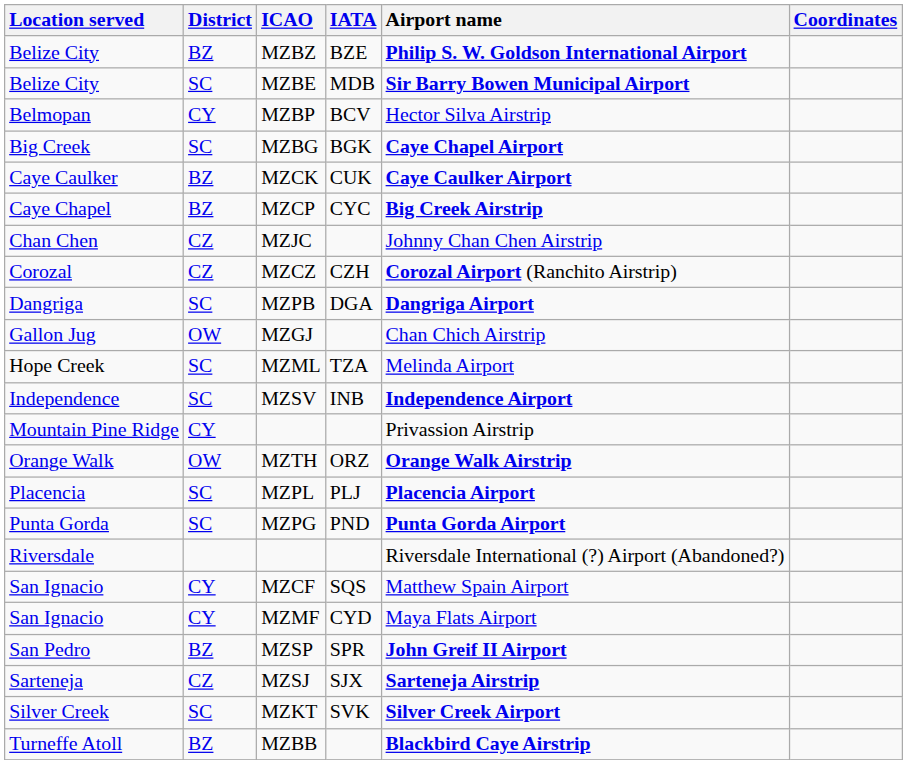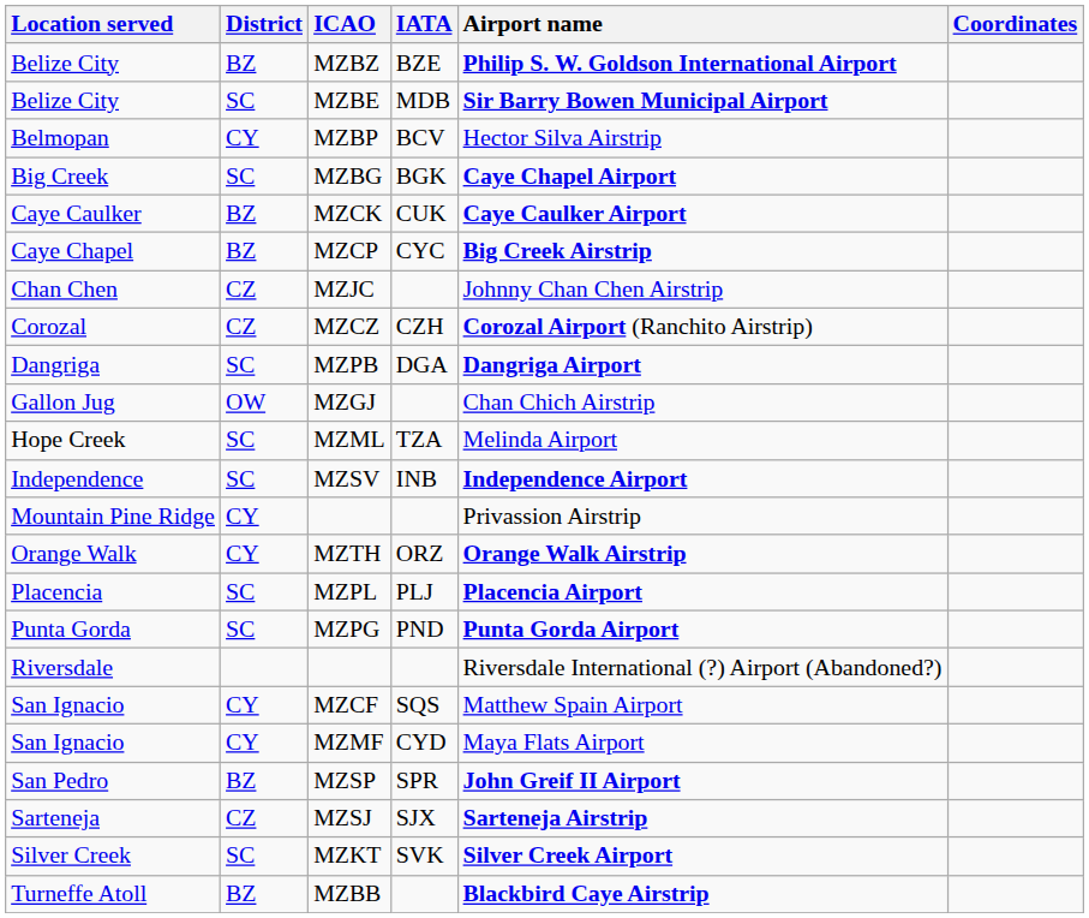MZTH | District: OW -> CY
